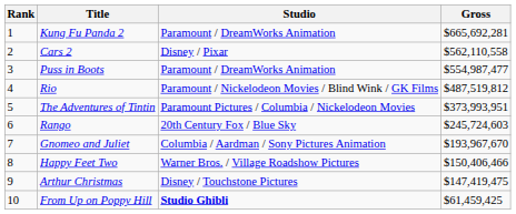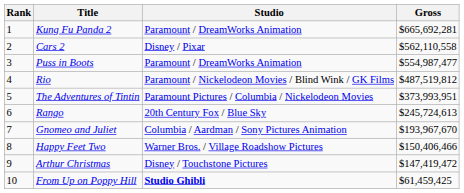Rango | Gross: $245,724,603 -> $245,724,613
Arthur Christmas | Gross: $147,419,475 -> $147,419,472
